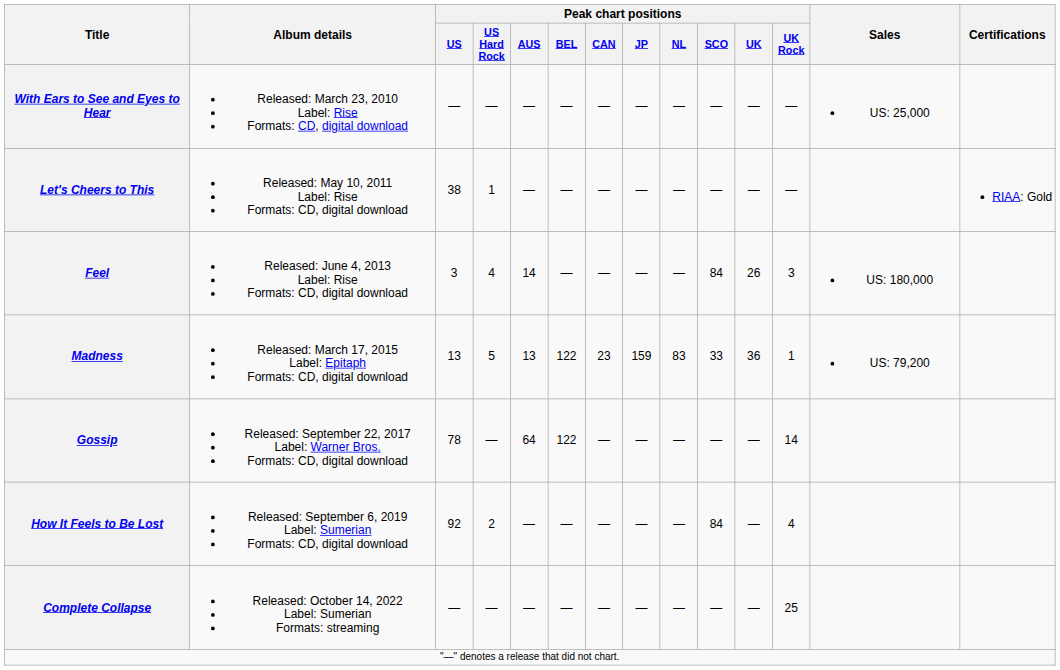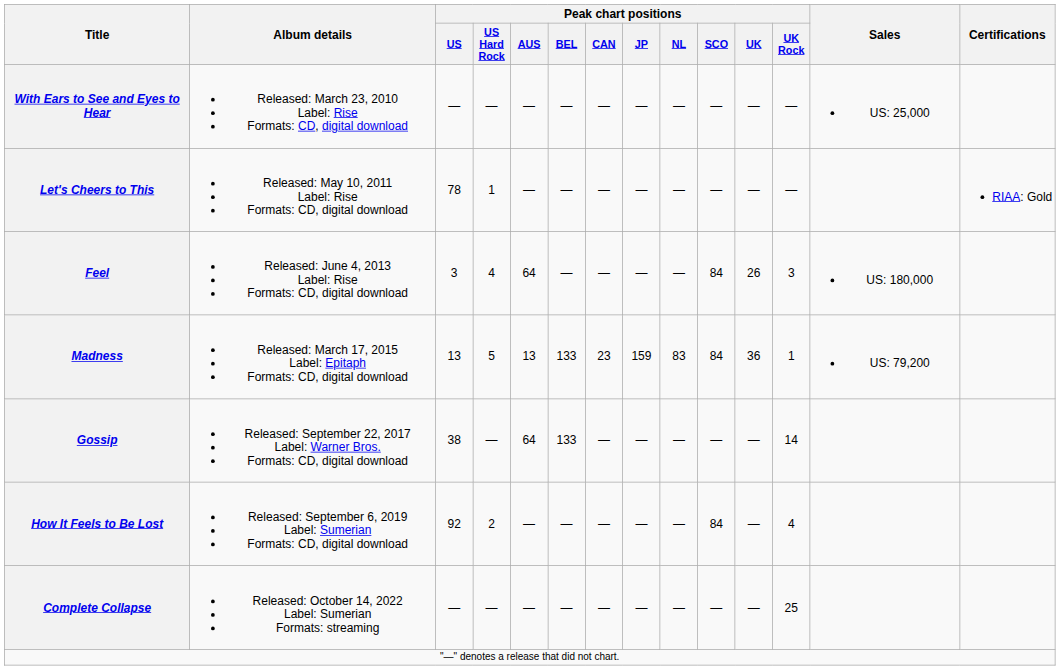Let's Cheers to This | Peak chart positions / US: 38 -> 78
Feel | Peak chart positions / AUS: 14 -> 64
Madness | Peak chart positions / BEL: 122 -> 133
Madness | Peak chart positions / SCO: 33 -> 84
Gossip | Peak chart positions / US: 78 -> 38
Gossip | Peak chart positions / BEL: 122 -> 133
